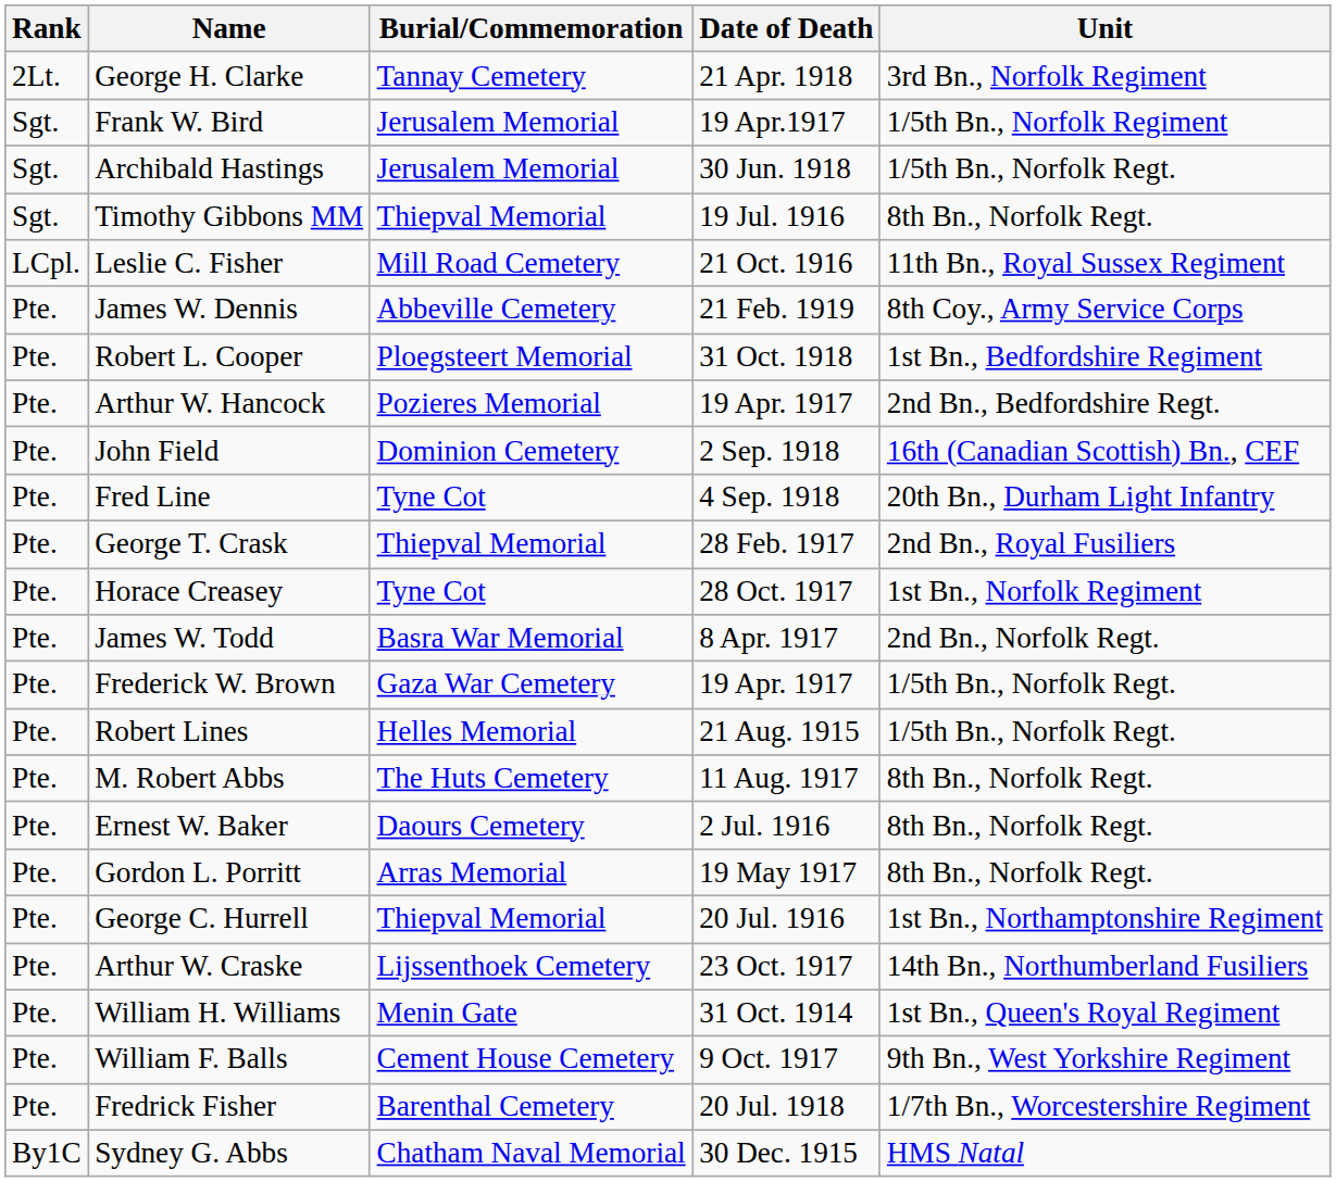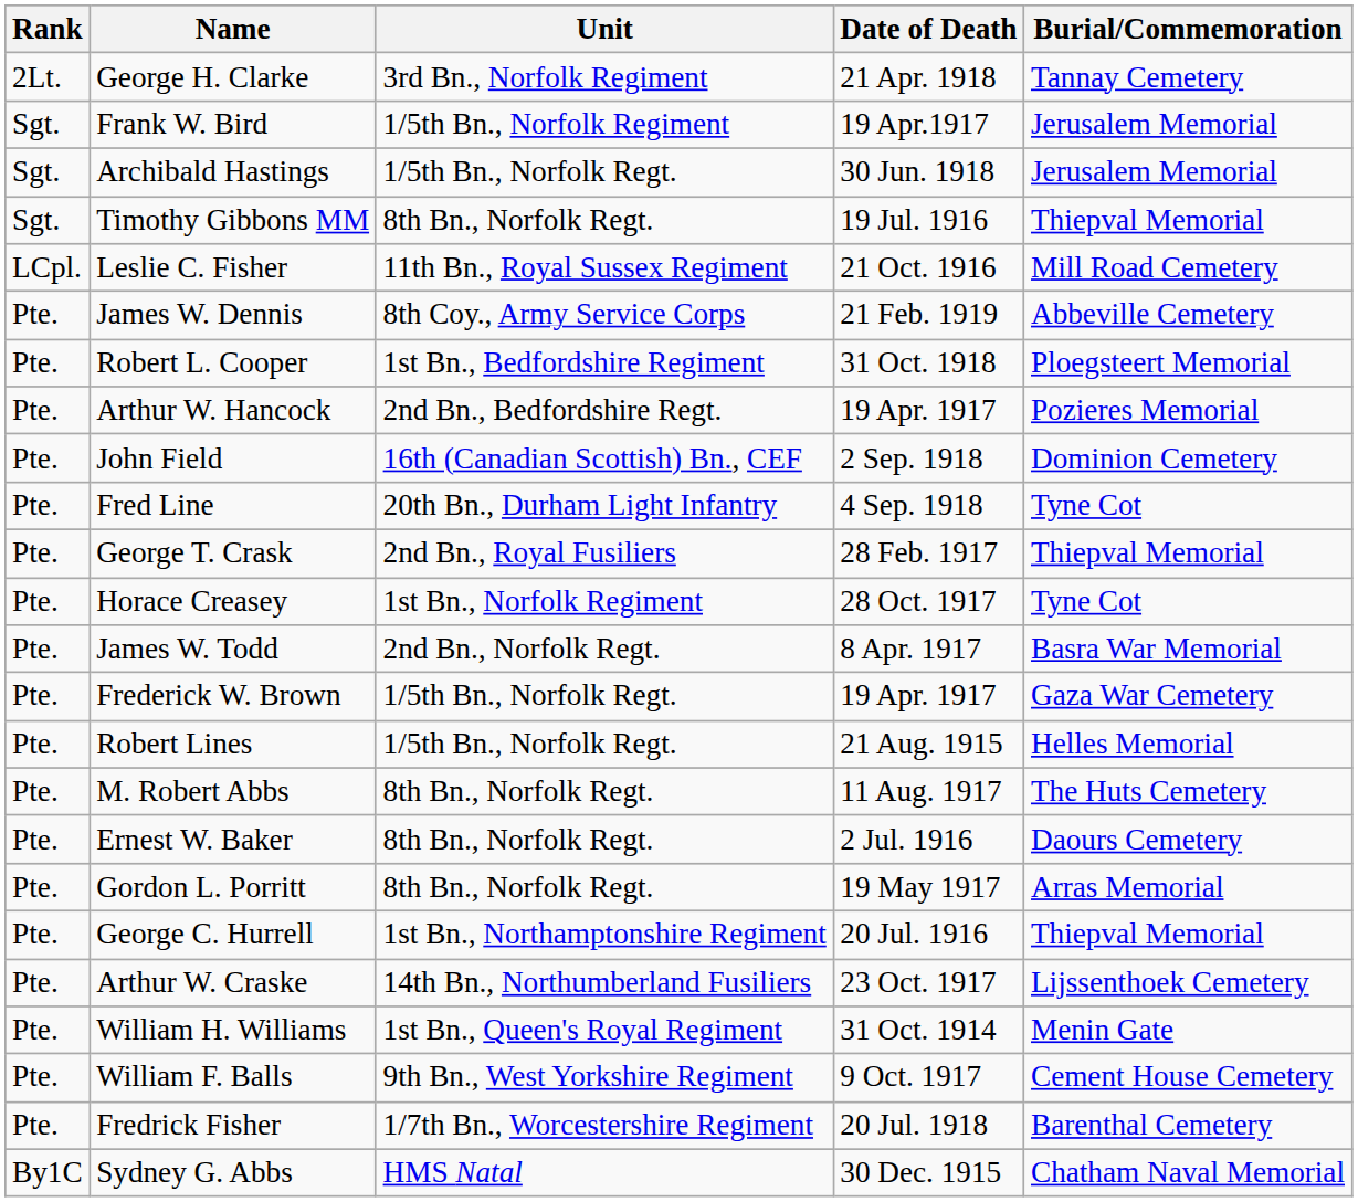columns swapped: Unit <-> Burial/Commemoration
